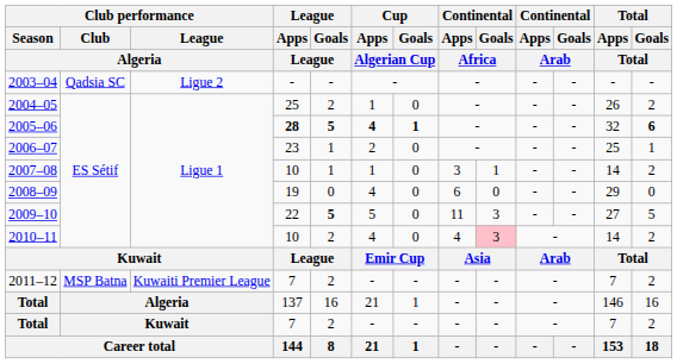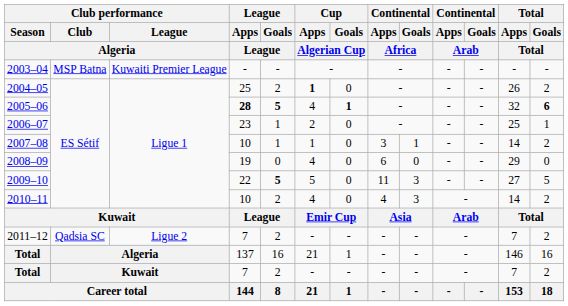2003–04 | Club performance / Club / Algeria: Qadsia SC -> MSP Batna
2003–04 | Club performance / League / Algeria: Ligue 2 -> Kuwaiti Premier League
2004–05 | Cup / Apps / Algerian Cup: normal -> bold
2005–06 | Cup / Apps / Algerian Cup: bold -> normal
2010–11 | Continental / Goals / Africa: pink background -> no background
2011–12 | Club performance / Club / Algeria: MSP Batna -> Qadsia SC
2011–12 | Club performance / League / Algeria: Kuwaiti Premier League -> Ligue 2
